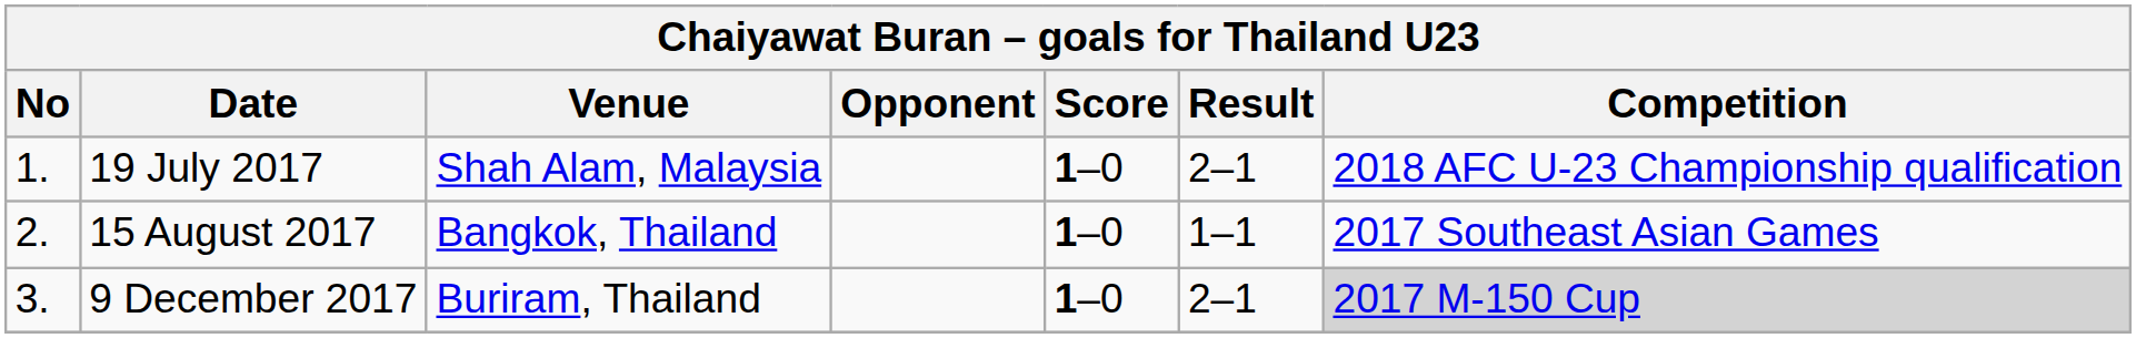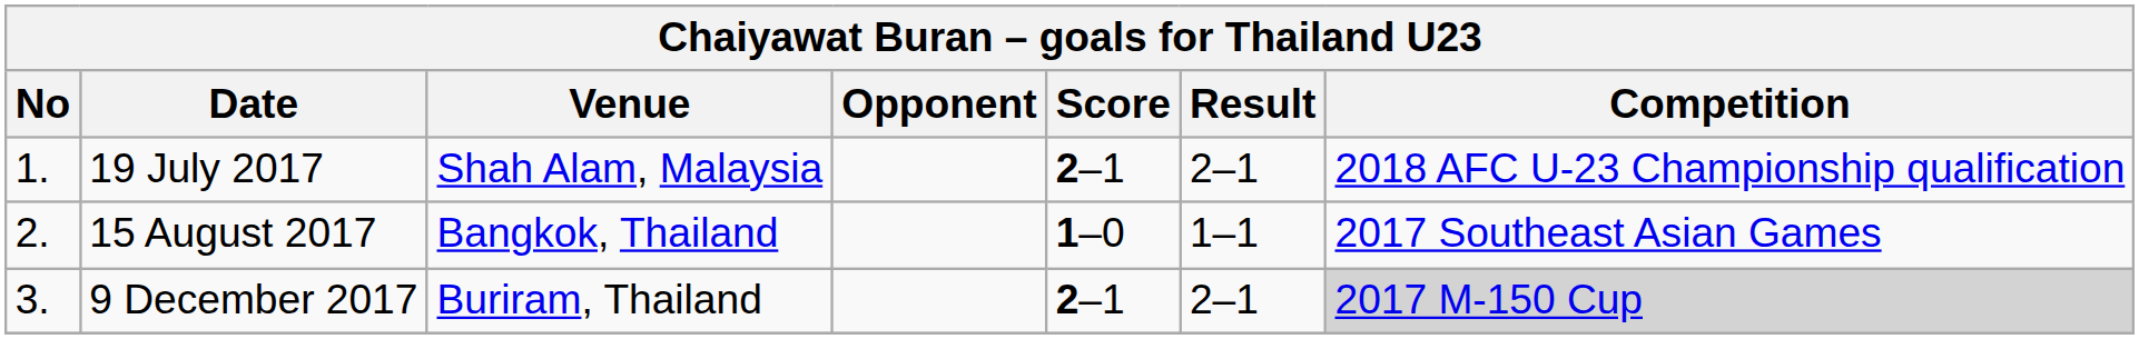19 July 2017 | Score: 1–0 -> 2–1
9 December 2017 | Score: 1–0 -> 2–1
